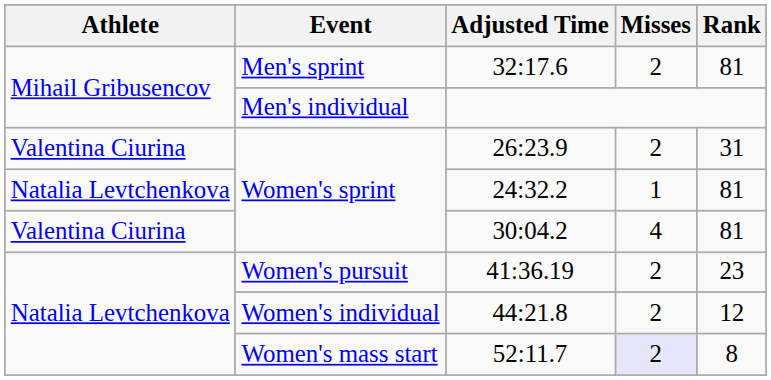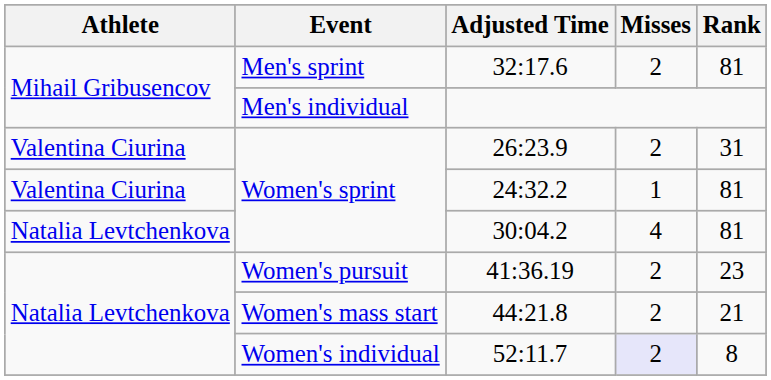24:32.2 | Athlete: Natalia Levtchenkova -> Valentina Ciurina
30:04.2 | Athlete: Valentina Ciurina -> Natalia Levtchenkova
44:21.8 | Event: Women's individual -> Women's mass start
44:21.8 | Rank: 12 -> 21
52:11.7 | Event: Women's mass start -> Women's individual
